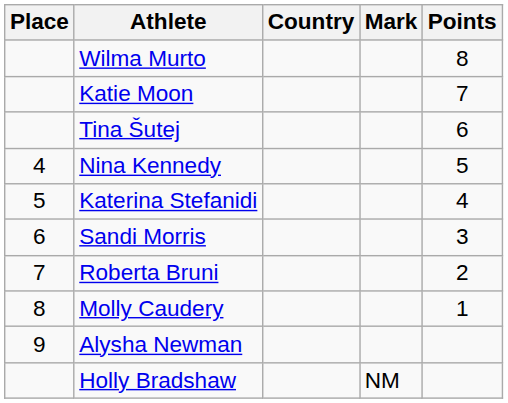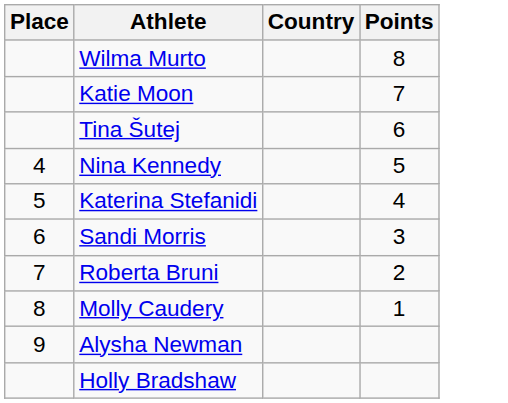- column: Mark | NM
